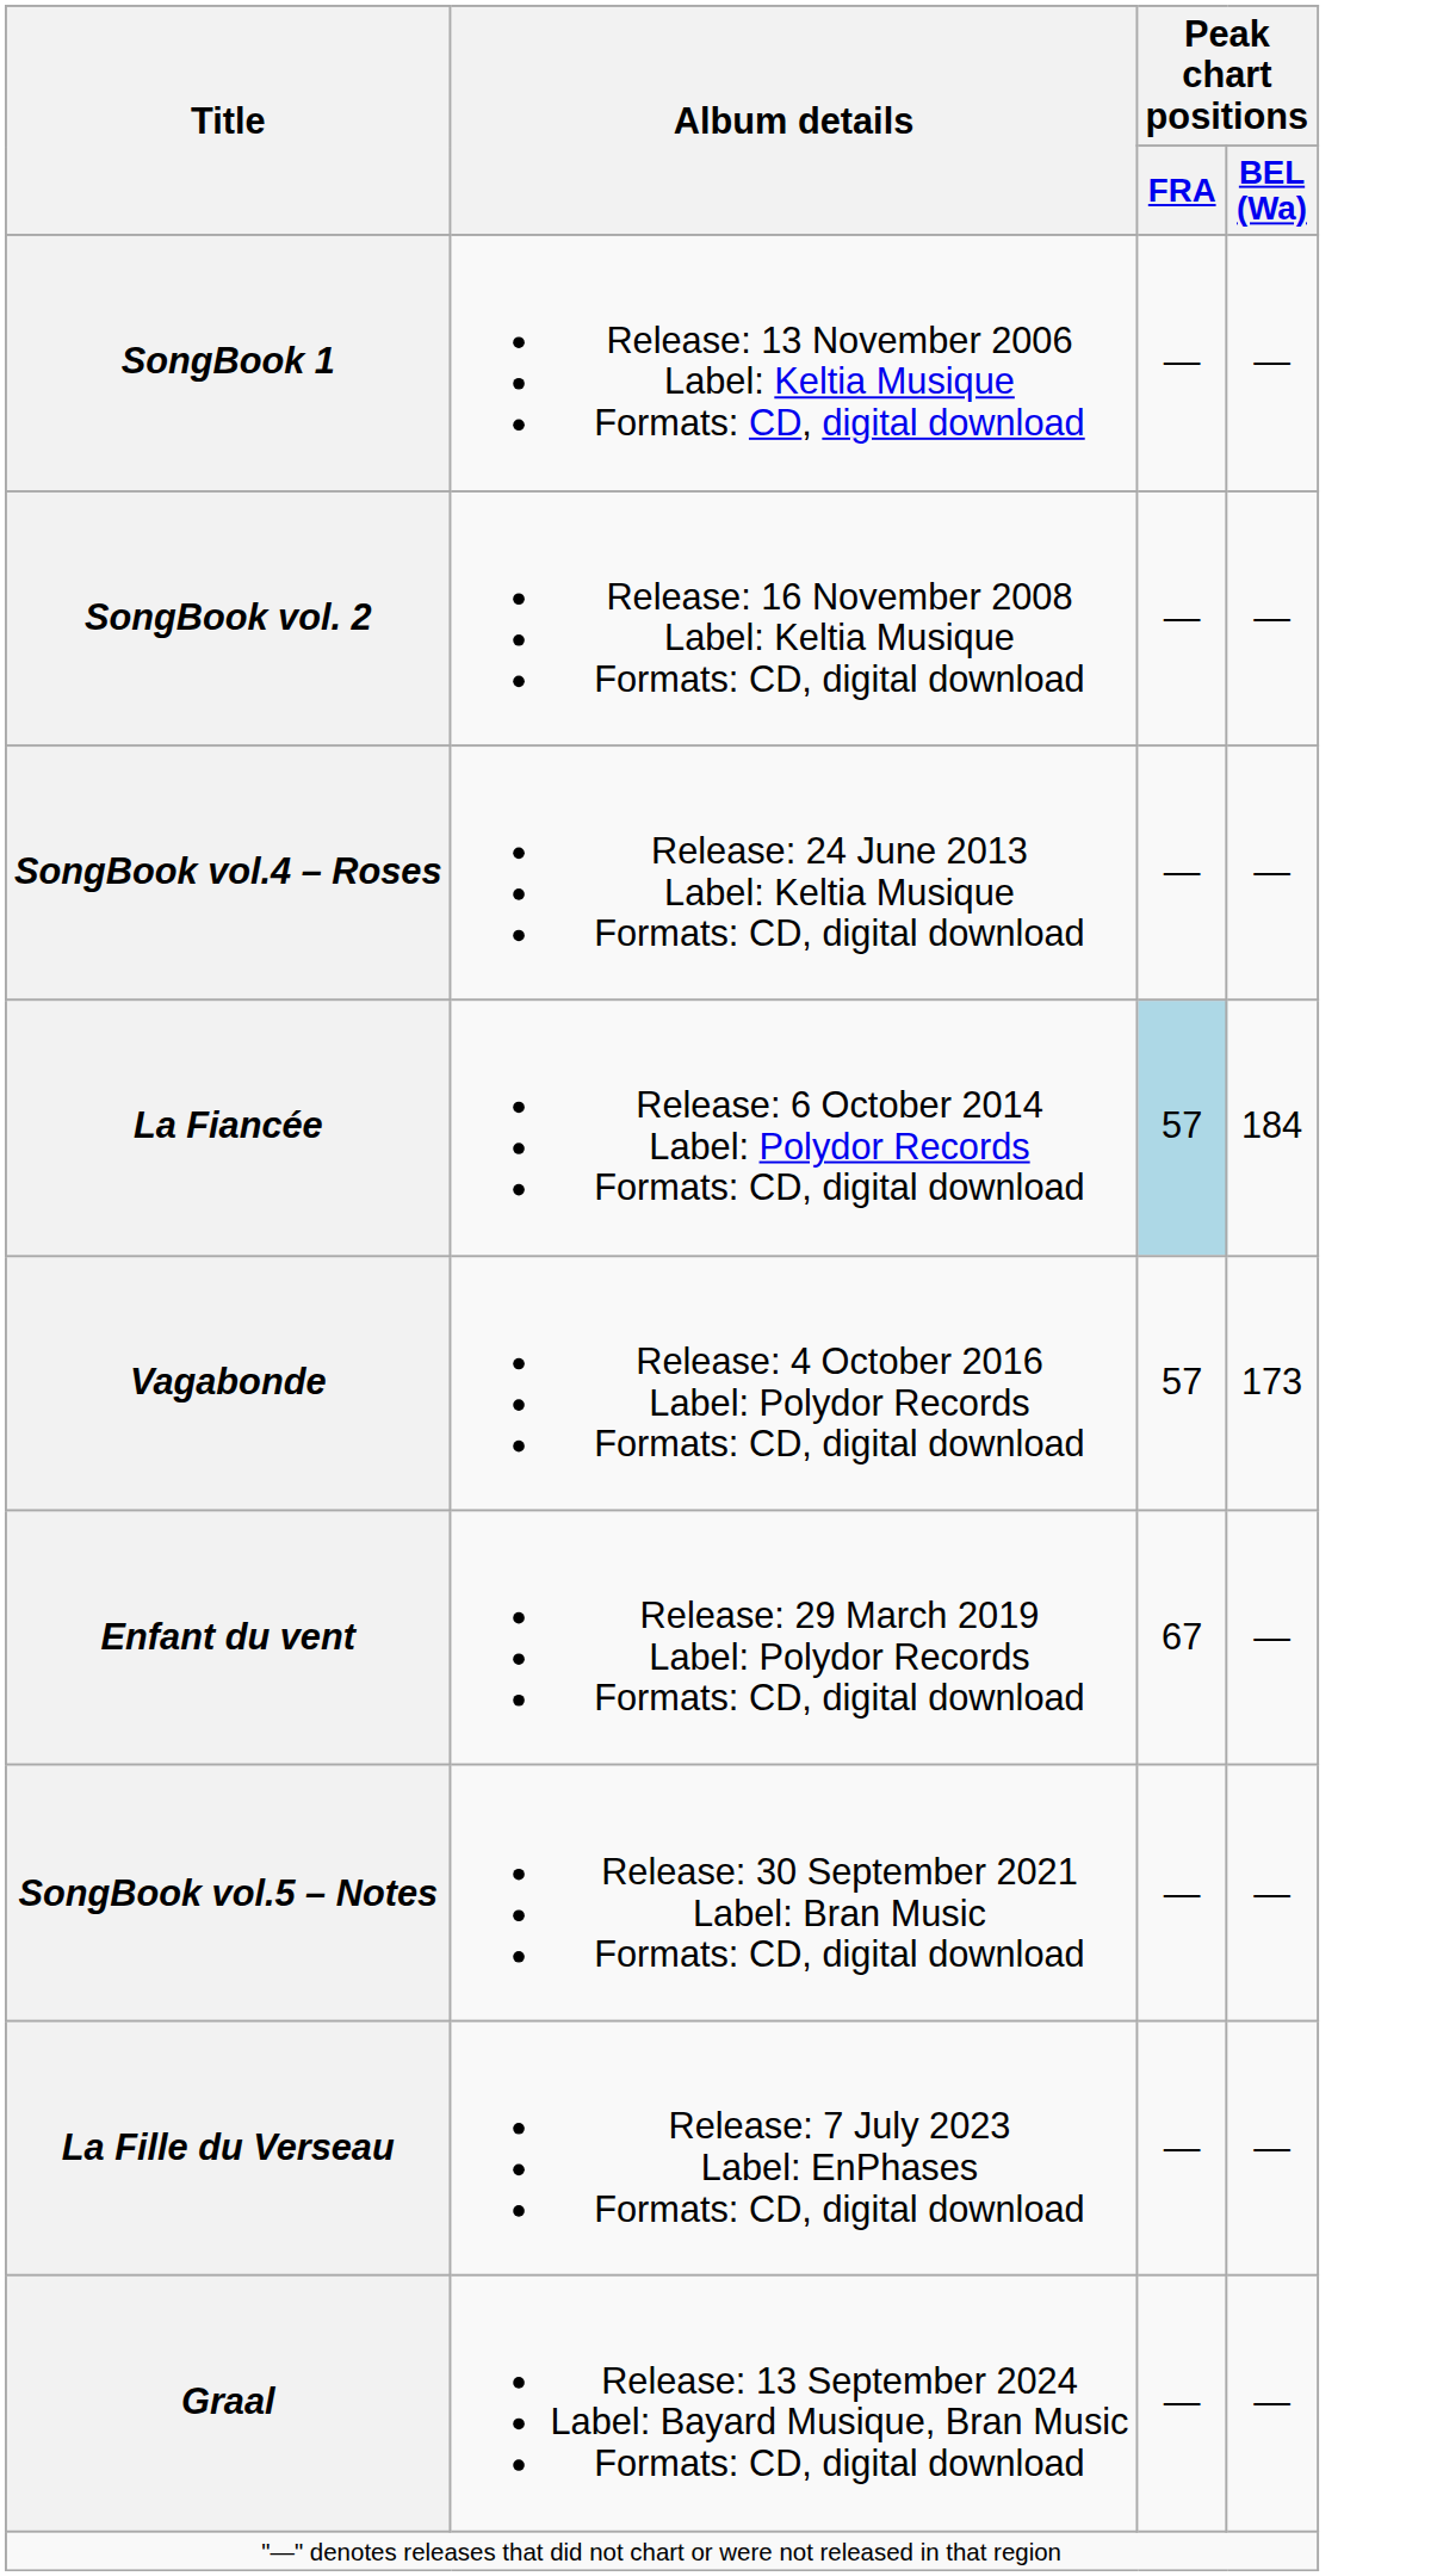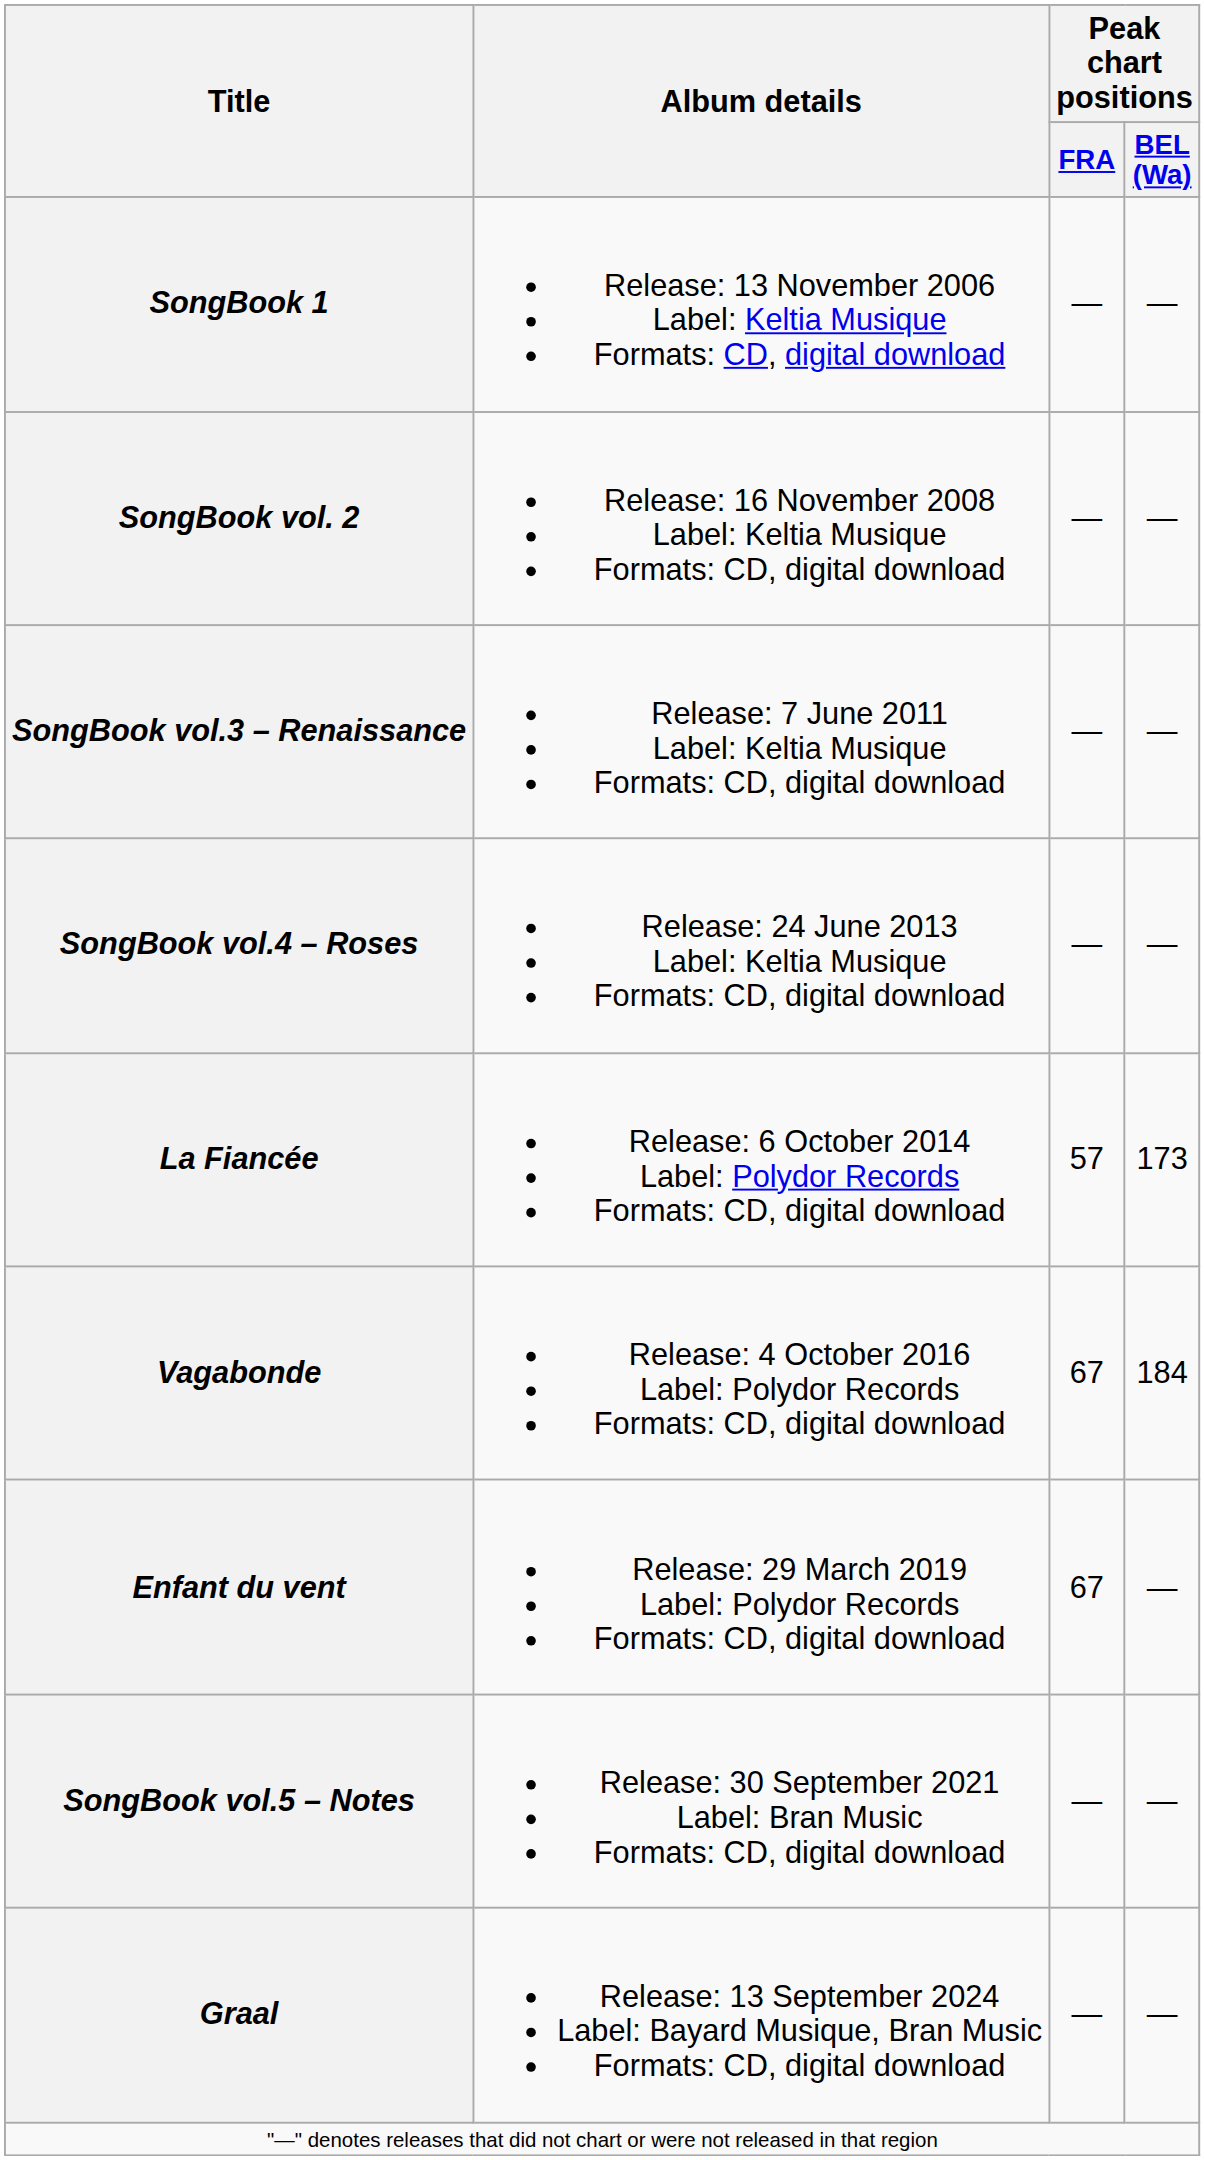+ row: SongBook vol.3 – Renaissance | Release: 7 June 2011 Label: Keltia Musique Formats: CD, digital download | — | —
La Fiancée | Peak chart positions / FRA: lightblue background -> no background
La Fiancée | Peak chart positions / BEL (Wa): 184 -> 173
Vagabonde | Peak chart positions / FRA: 57 -> 67
Vagabonde | Peak chart positions / BEL (Wa): 173 -> 184
- row: La Fille du Verseau | Release: 7 July 2023 Label: EnPhases Formats: CD, digital download | — | —
